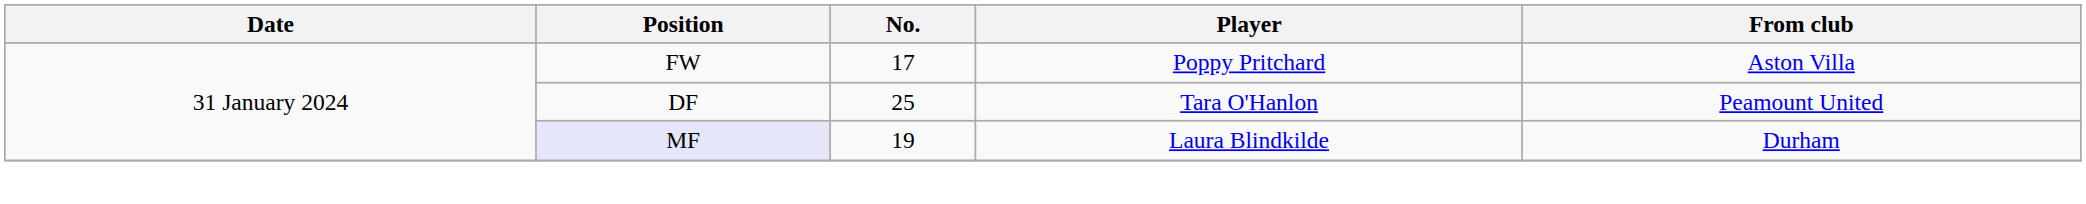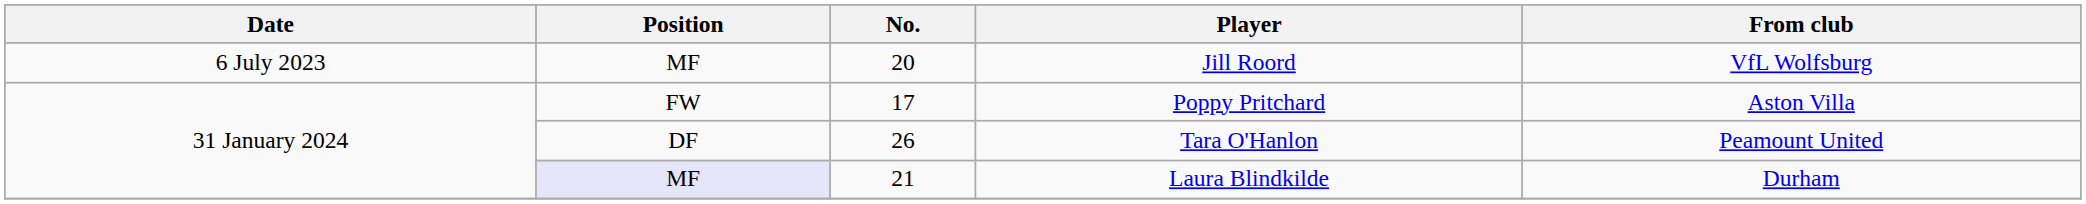+ row: 6 July 2023 | MF | 20 | Jill Roord | VfL Wolfsburg
Tara O'Hanlon | No.: 25 -> 26
Laura Blindkilde | No.: 19 -> 21
